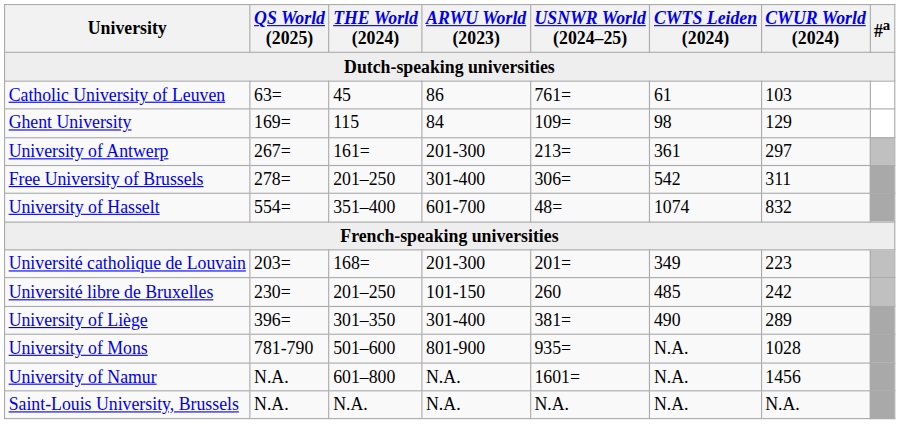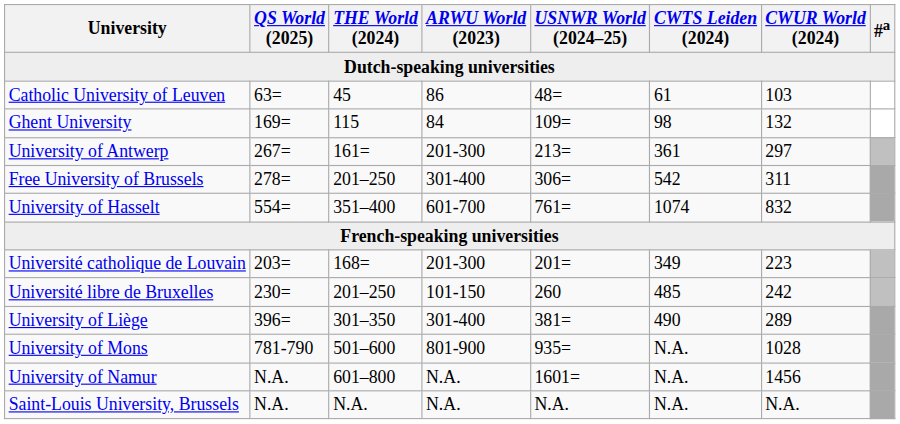Catholic University of Leuven | USNWR World (2024–25): 761= -> 48=
Ghent University | CWUR World (2024): 129 -> 132
University of Hasselt | USNWR World (2024–25): 48= -> 761=
